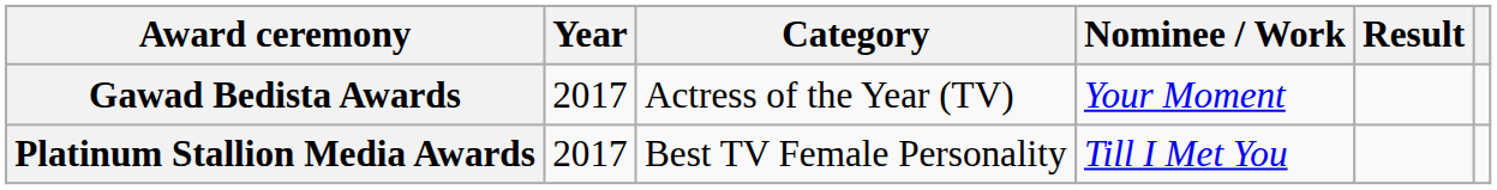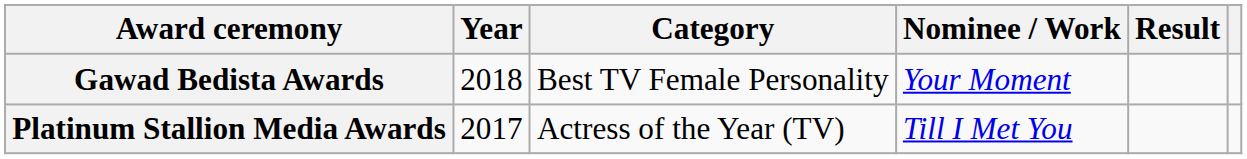Gawad Bedista Awards | Year: 2017 -> 2018
Gawad Bedista Awards | Category: Actress of the Year (TV) -> Best TV Female Personality
Platinum Stallion Media Awards | Category: Best TV Female Personality -> Actress of the Year (TV)
